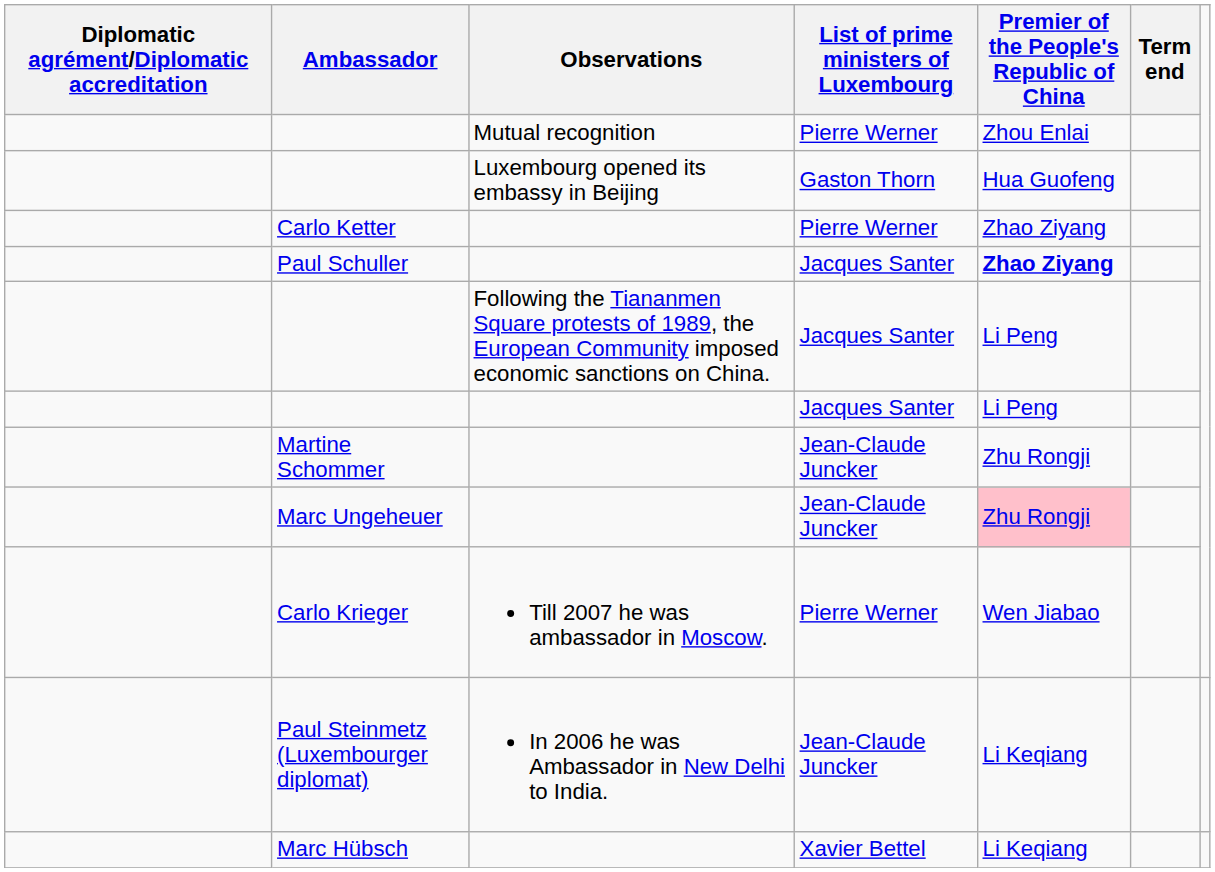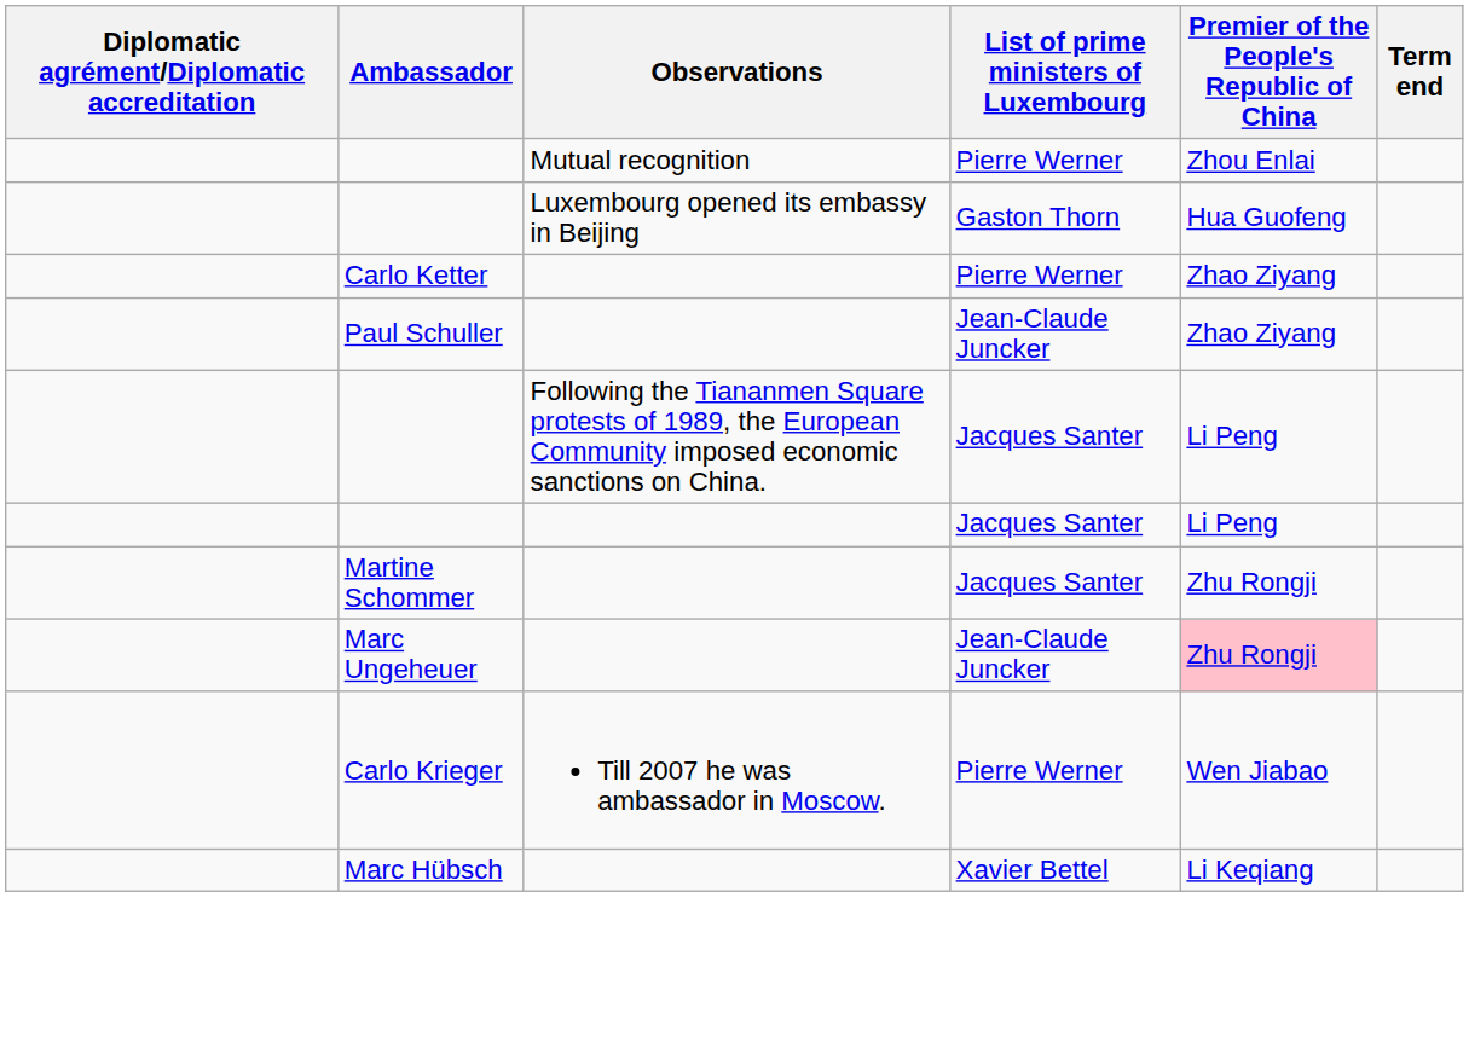Paul Schuller | List of prime ministers of Luxembourg: Jacques Santer -> Jean-Claude Juncker
Paul Schuller | Premier of the People's Republic of China: bold -> normal
Martine Schommer | List of prime ministers of Luxembourg: Jean-Claude Juncker -> Jacques Santer
- row: Paul Steinmetz (Luxembourger diplomat) | In 2006 he was Ambassador in New Delhi to India. | Jean-Claude Juncker | Li Keqiang
